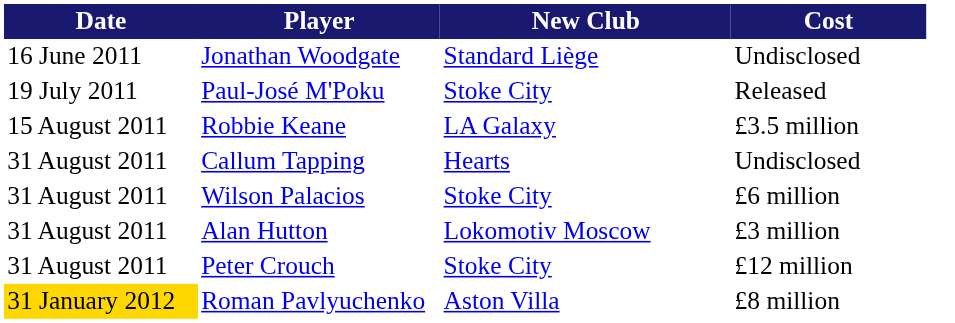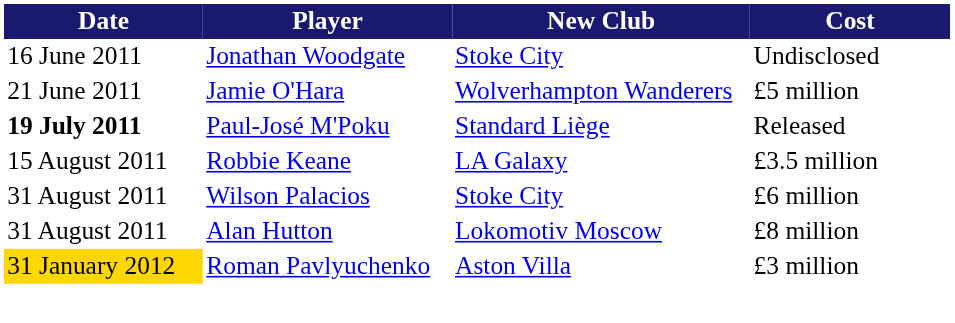Jonathan Woodgate | New Club: Standard Liège -> Stoke City
+ row: 21 June 2011 | Jamie O'Hara | Wolverhampton Wanderers | £5 million
Paul-José M'Poku | Date: normal -> bold
Paul-José M'Poku | New Club: Stoke City -> Standard Liège
- row: 31 August 2011 | Callum Tapping | Hearts | Undisclosed
Alan Hutton | Cost: £3 million -> £8 million
- row: 31 August 2011 | Peter Crouch | Stoke City | £12 million
Roman Pavlyuchenko | Cost: £8 million -> £3 million
